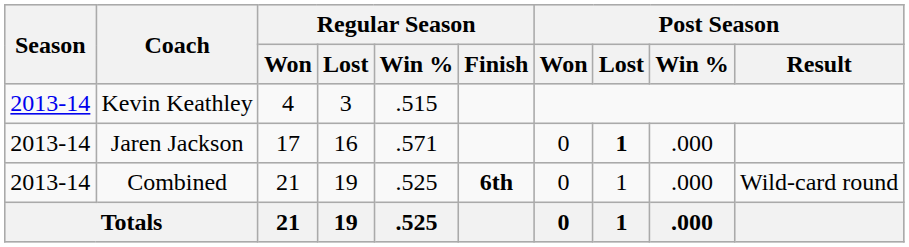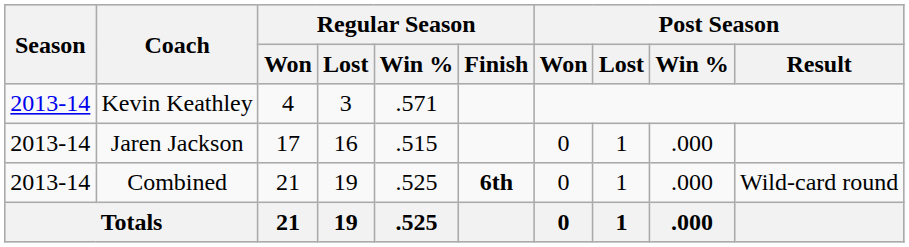Kevin Keathley | Regular Season / Win %: .515 -> .571
Jaren Jackson | Regular Season / Win %: .571 -> .515
Jaren Jackson | Post Season / Lost: bold -> normal
